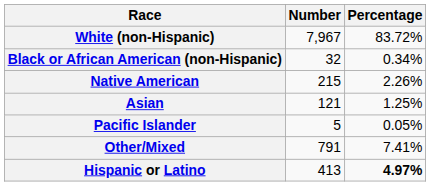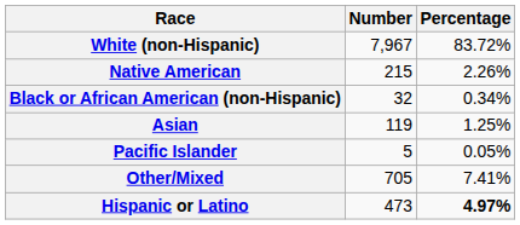rows swapped: Black or African American (non-Hispanic) <-> Native American
Asian | Number: 121 -> 119
Other/Mixed | Number: 791 -> 705
Hispanic or Latino | Number: 413 -> 473
